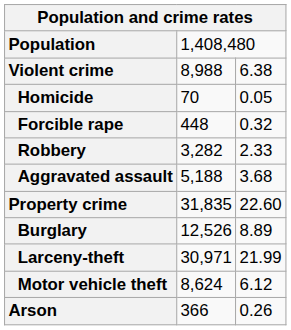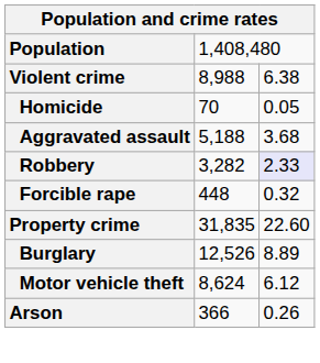rows swapped: Forcible rape <-> Aggravated assault
Robbery | column 3: no background -> lavender background
- row: Larceny-theft | 30,971 | 21.99
